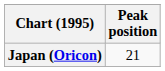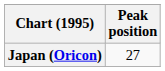Japan (Oricon) | Peak position: 21 -> 27
